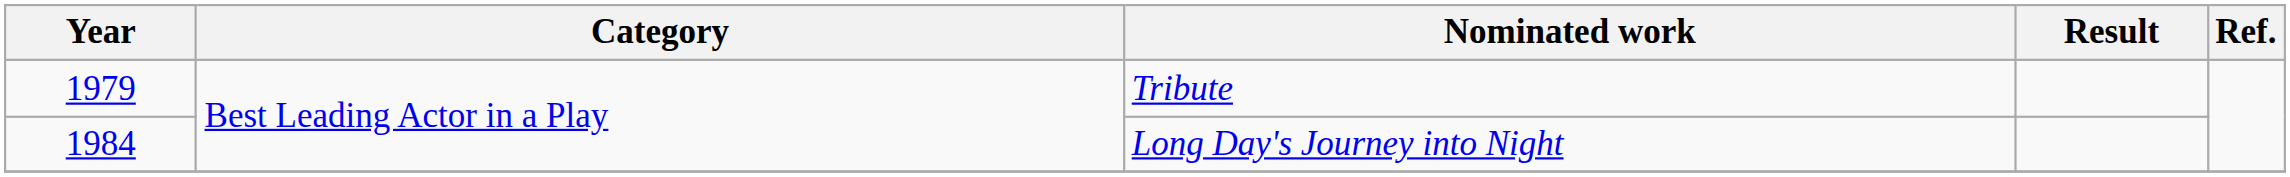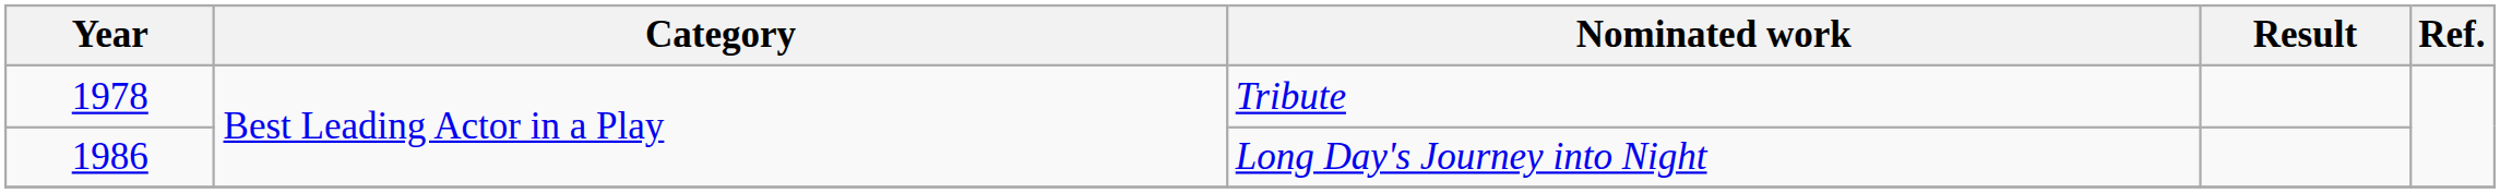Tribute | Year: 1979 -> 1978
Long Day's Journey into Night | Year: 1984 -> 1986
